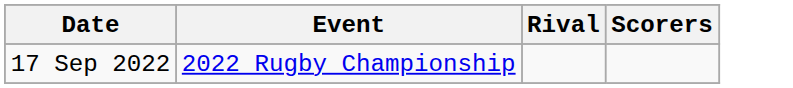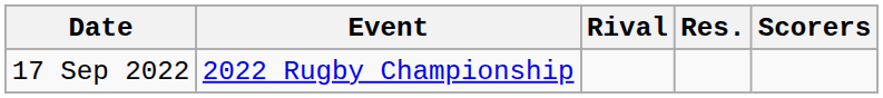+ column: Res.
